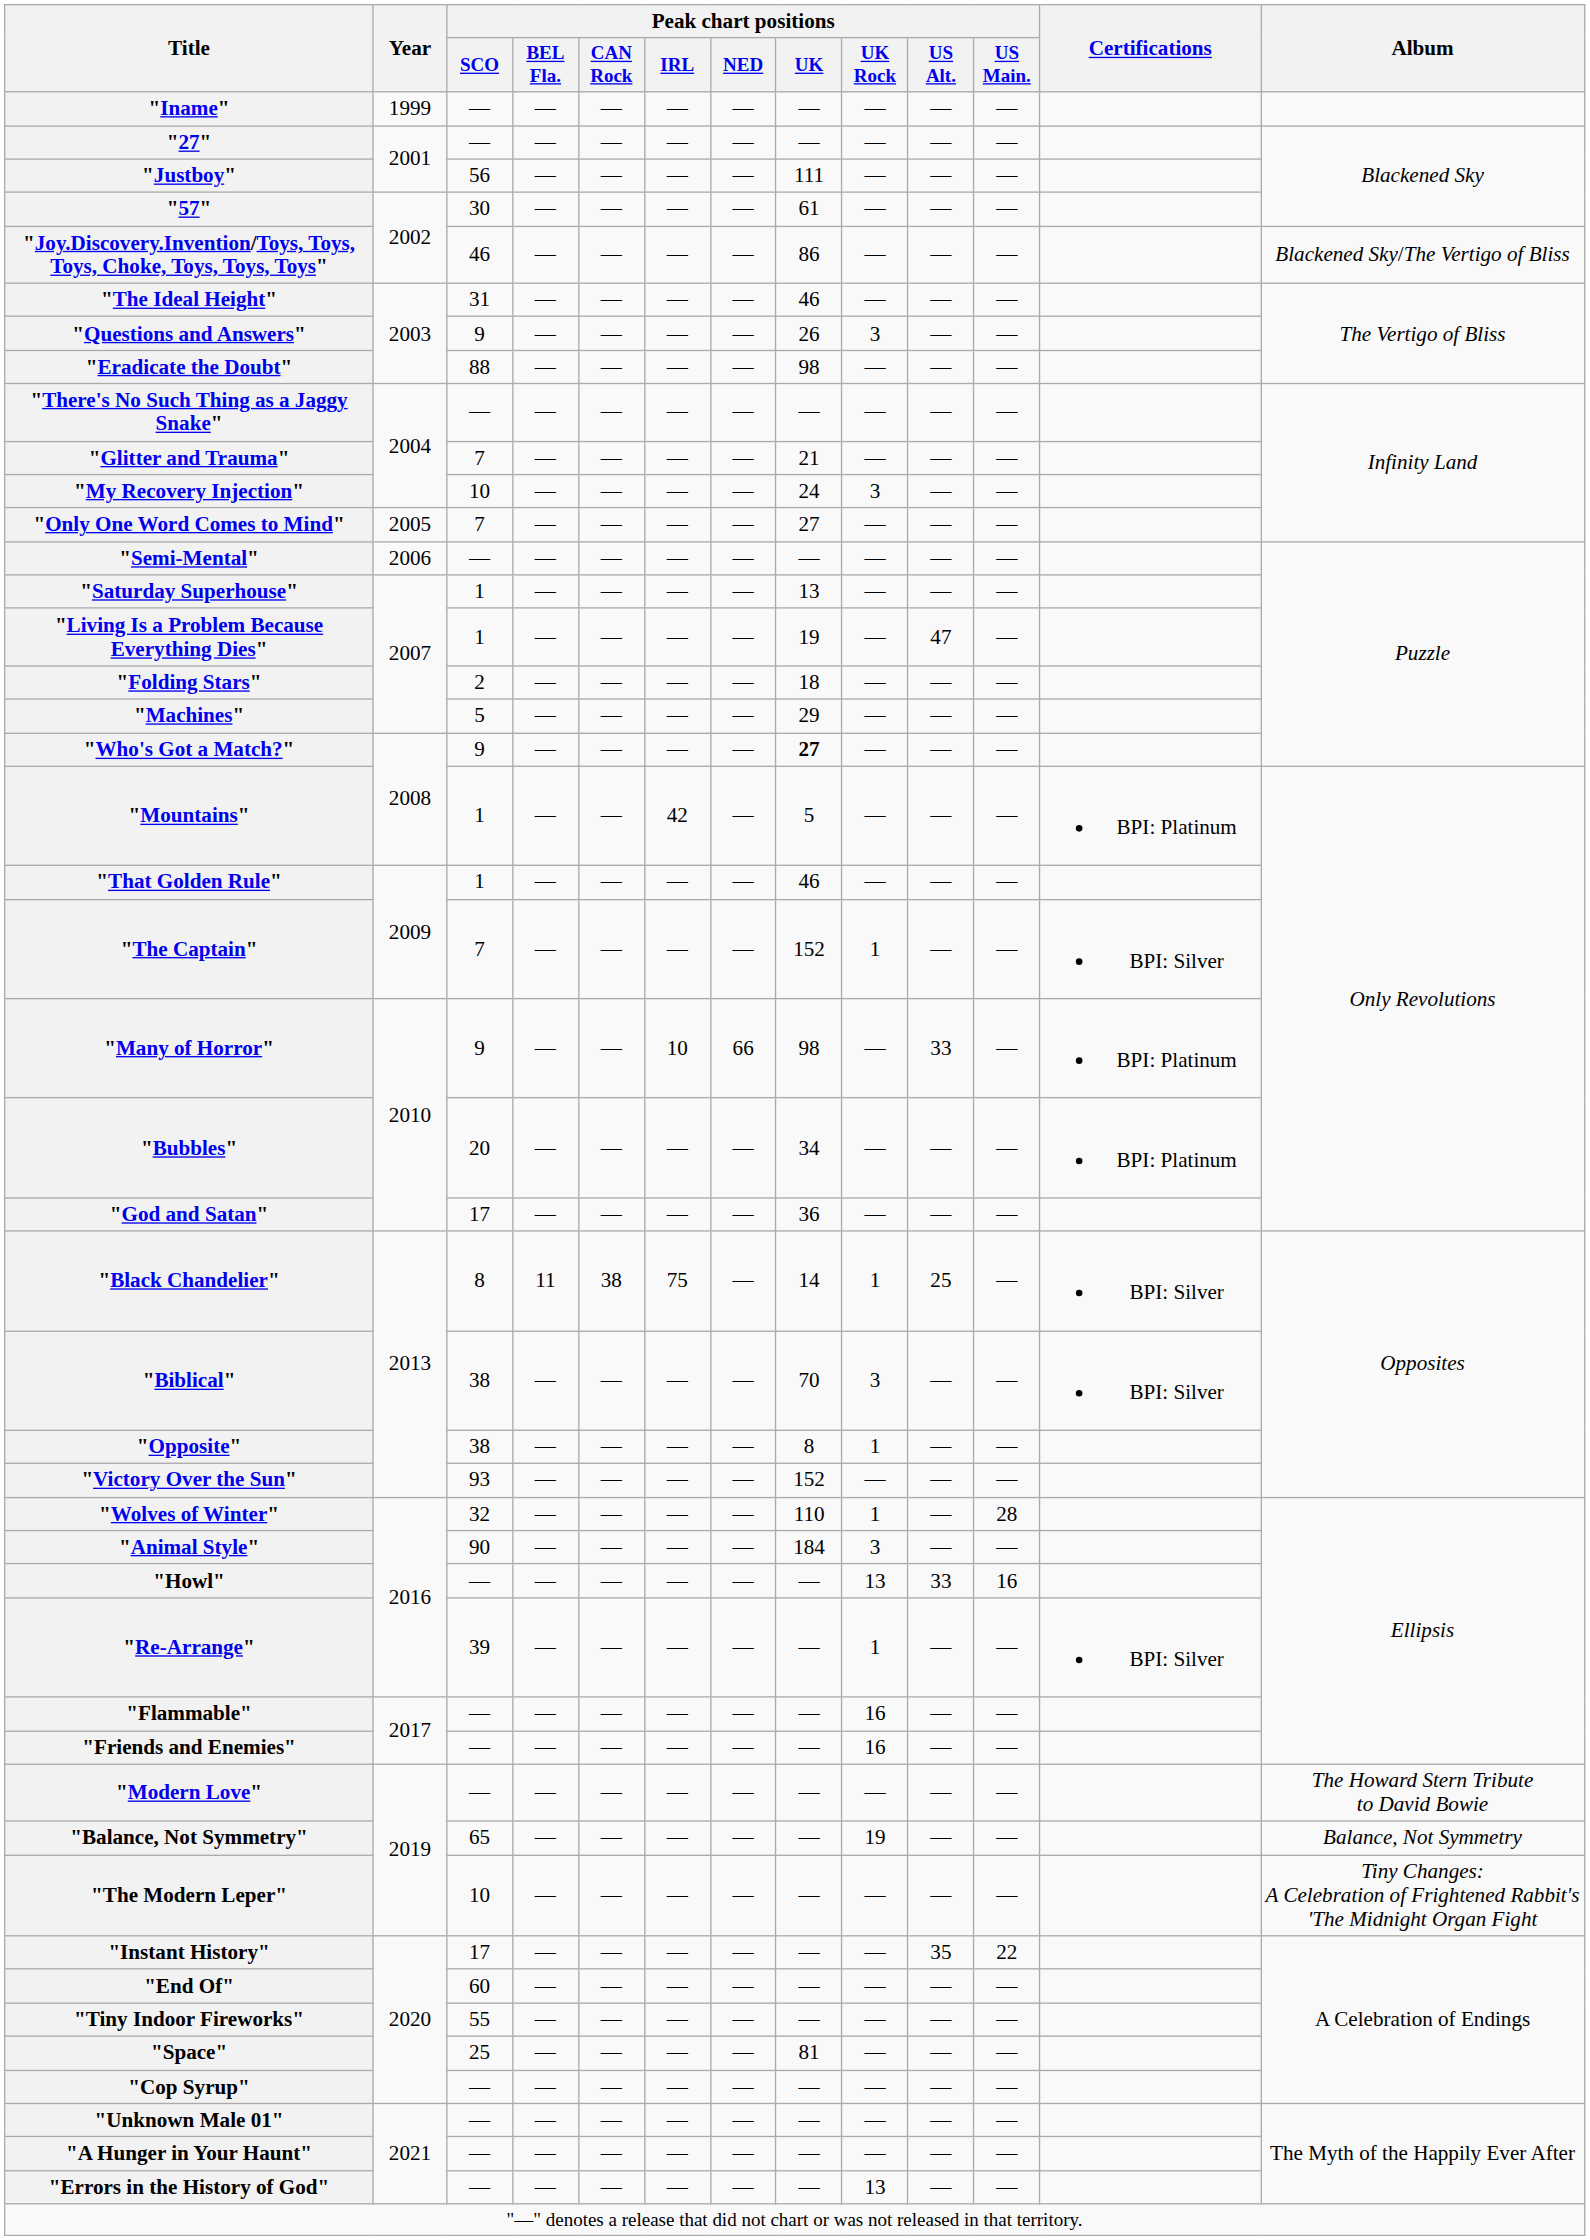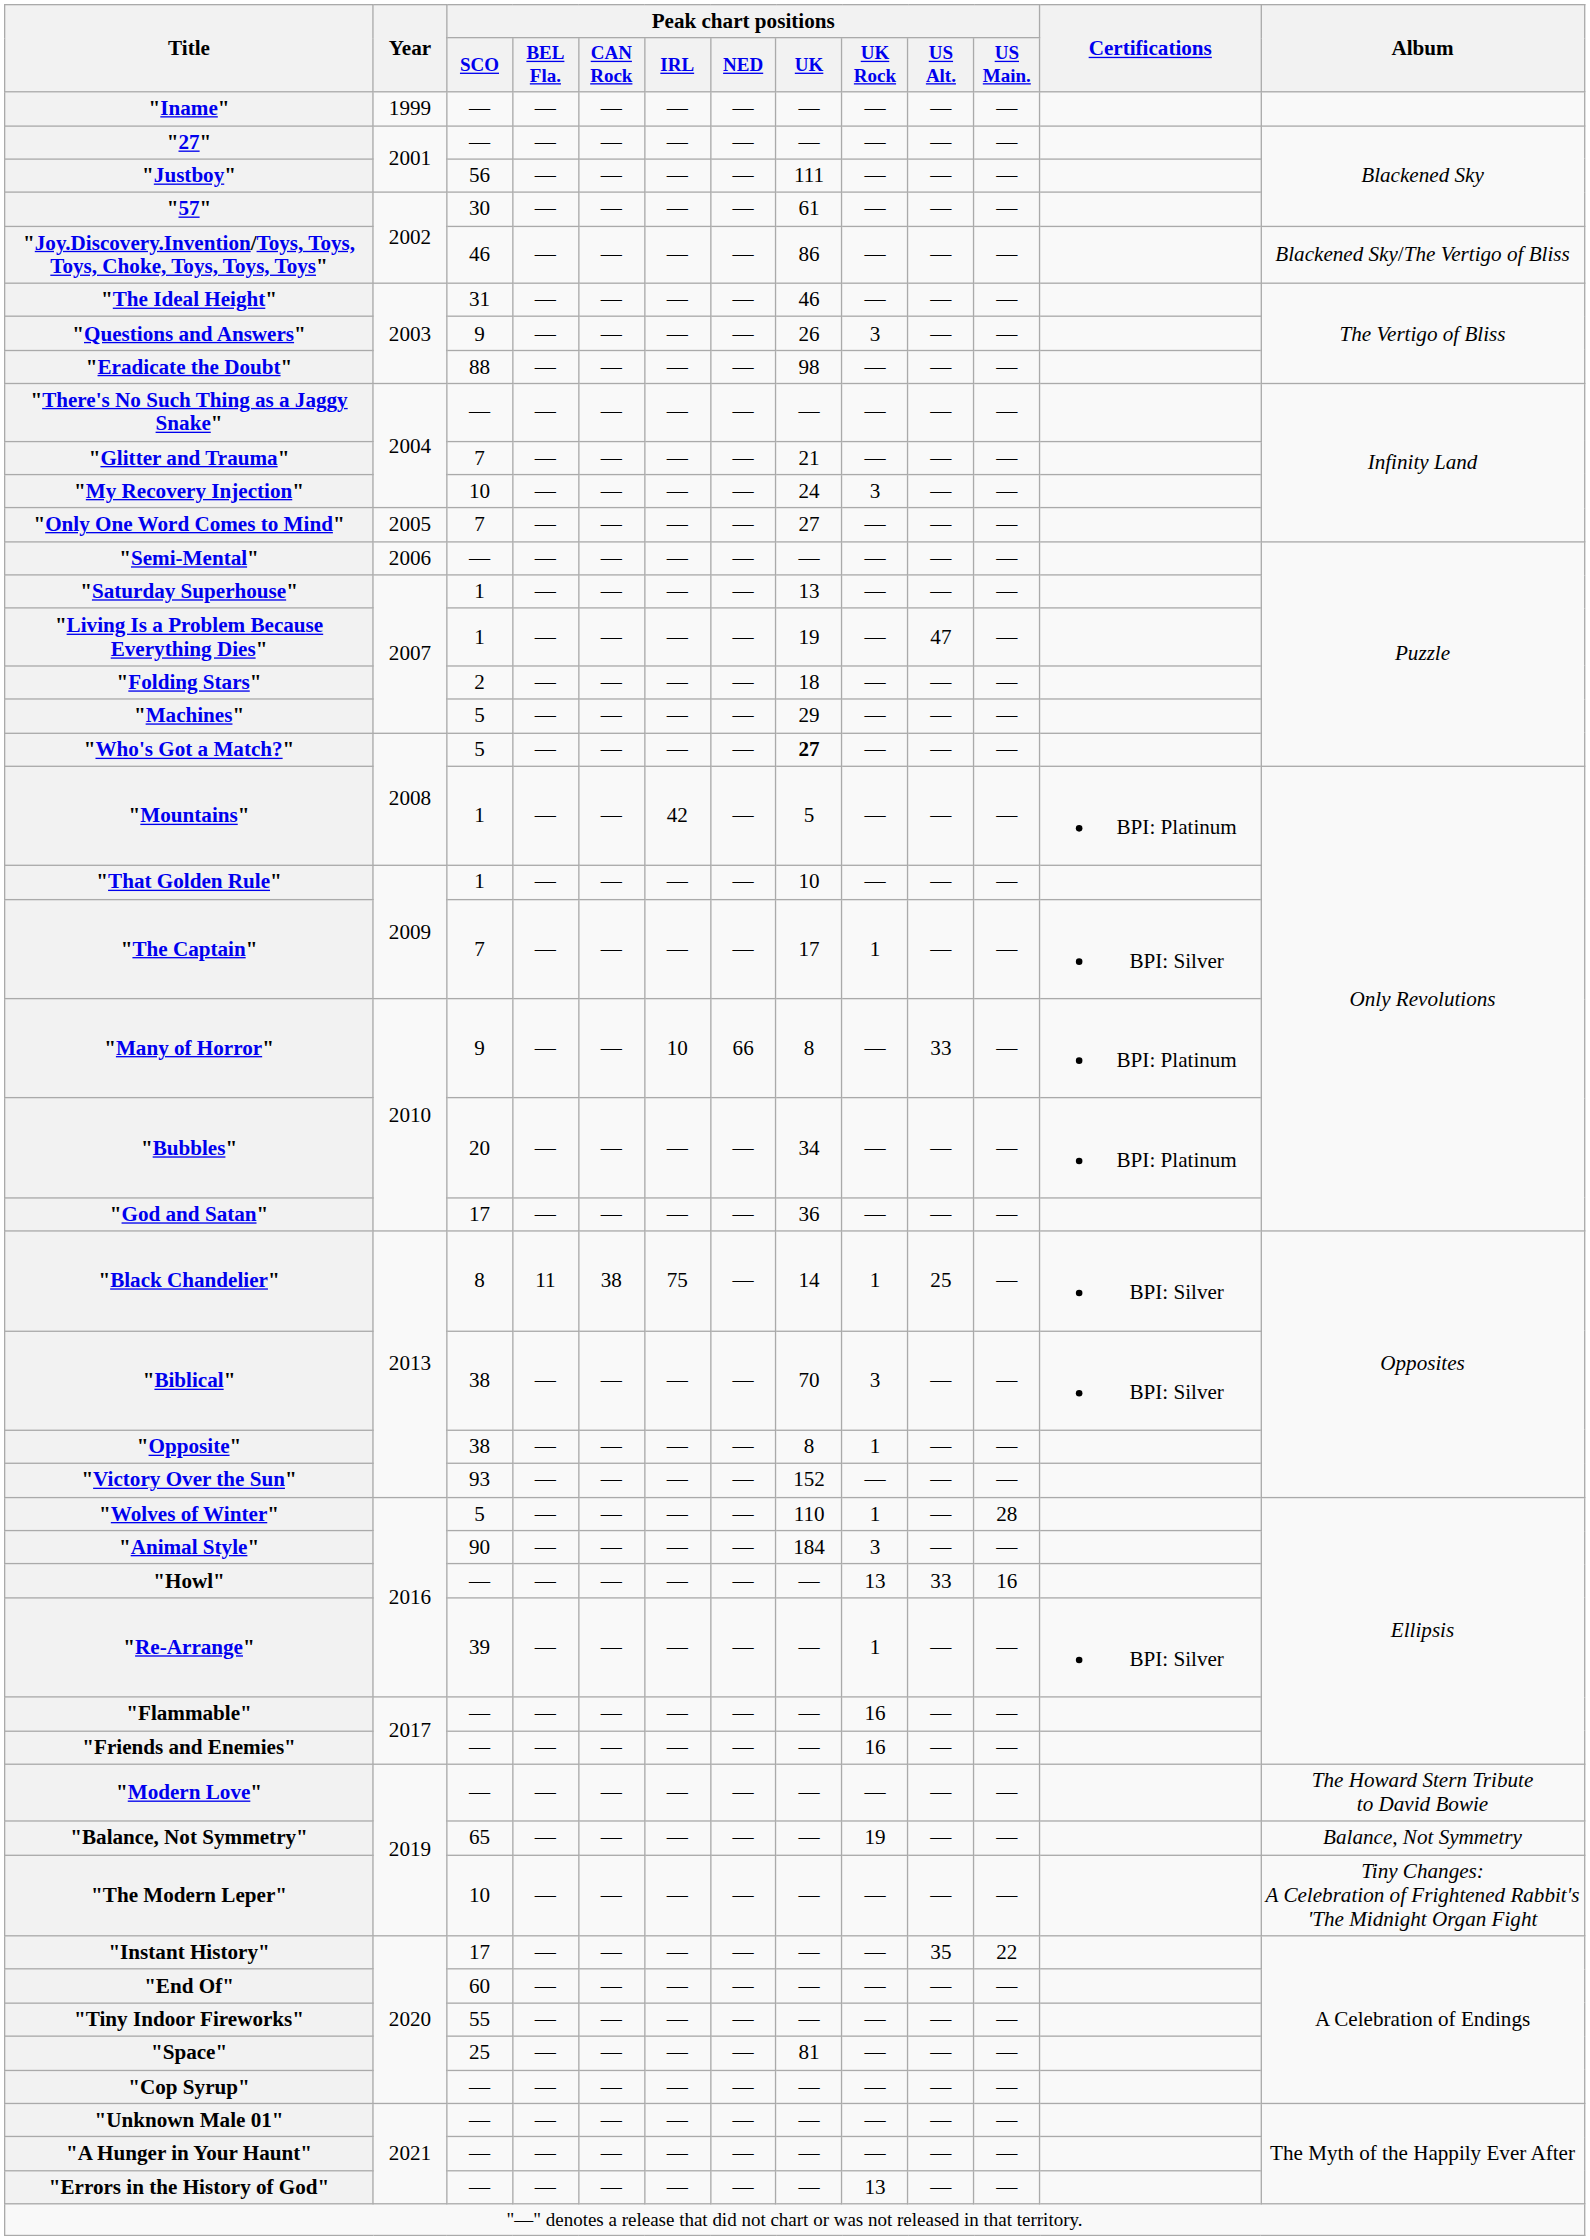"Who's Got a Match?" | Peak chart positions / SCO: 9 -> 5
"That Golden Rule" | Peak chart positions / UK: 46 -> 10
"The Captain" | Peak chart positions / UK: 152 -> 17
"Many of Horror" | Peak chart positions / UK: 98 -> 8
"Wolves of Winter" | Peak chart positions / SCO: 32 -> 5
